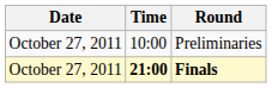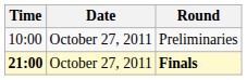columns swapped: Date <-> Time
